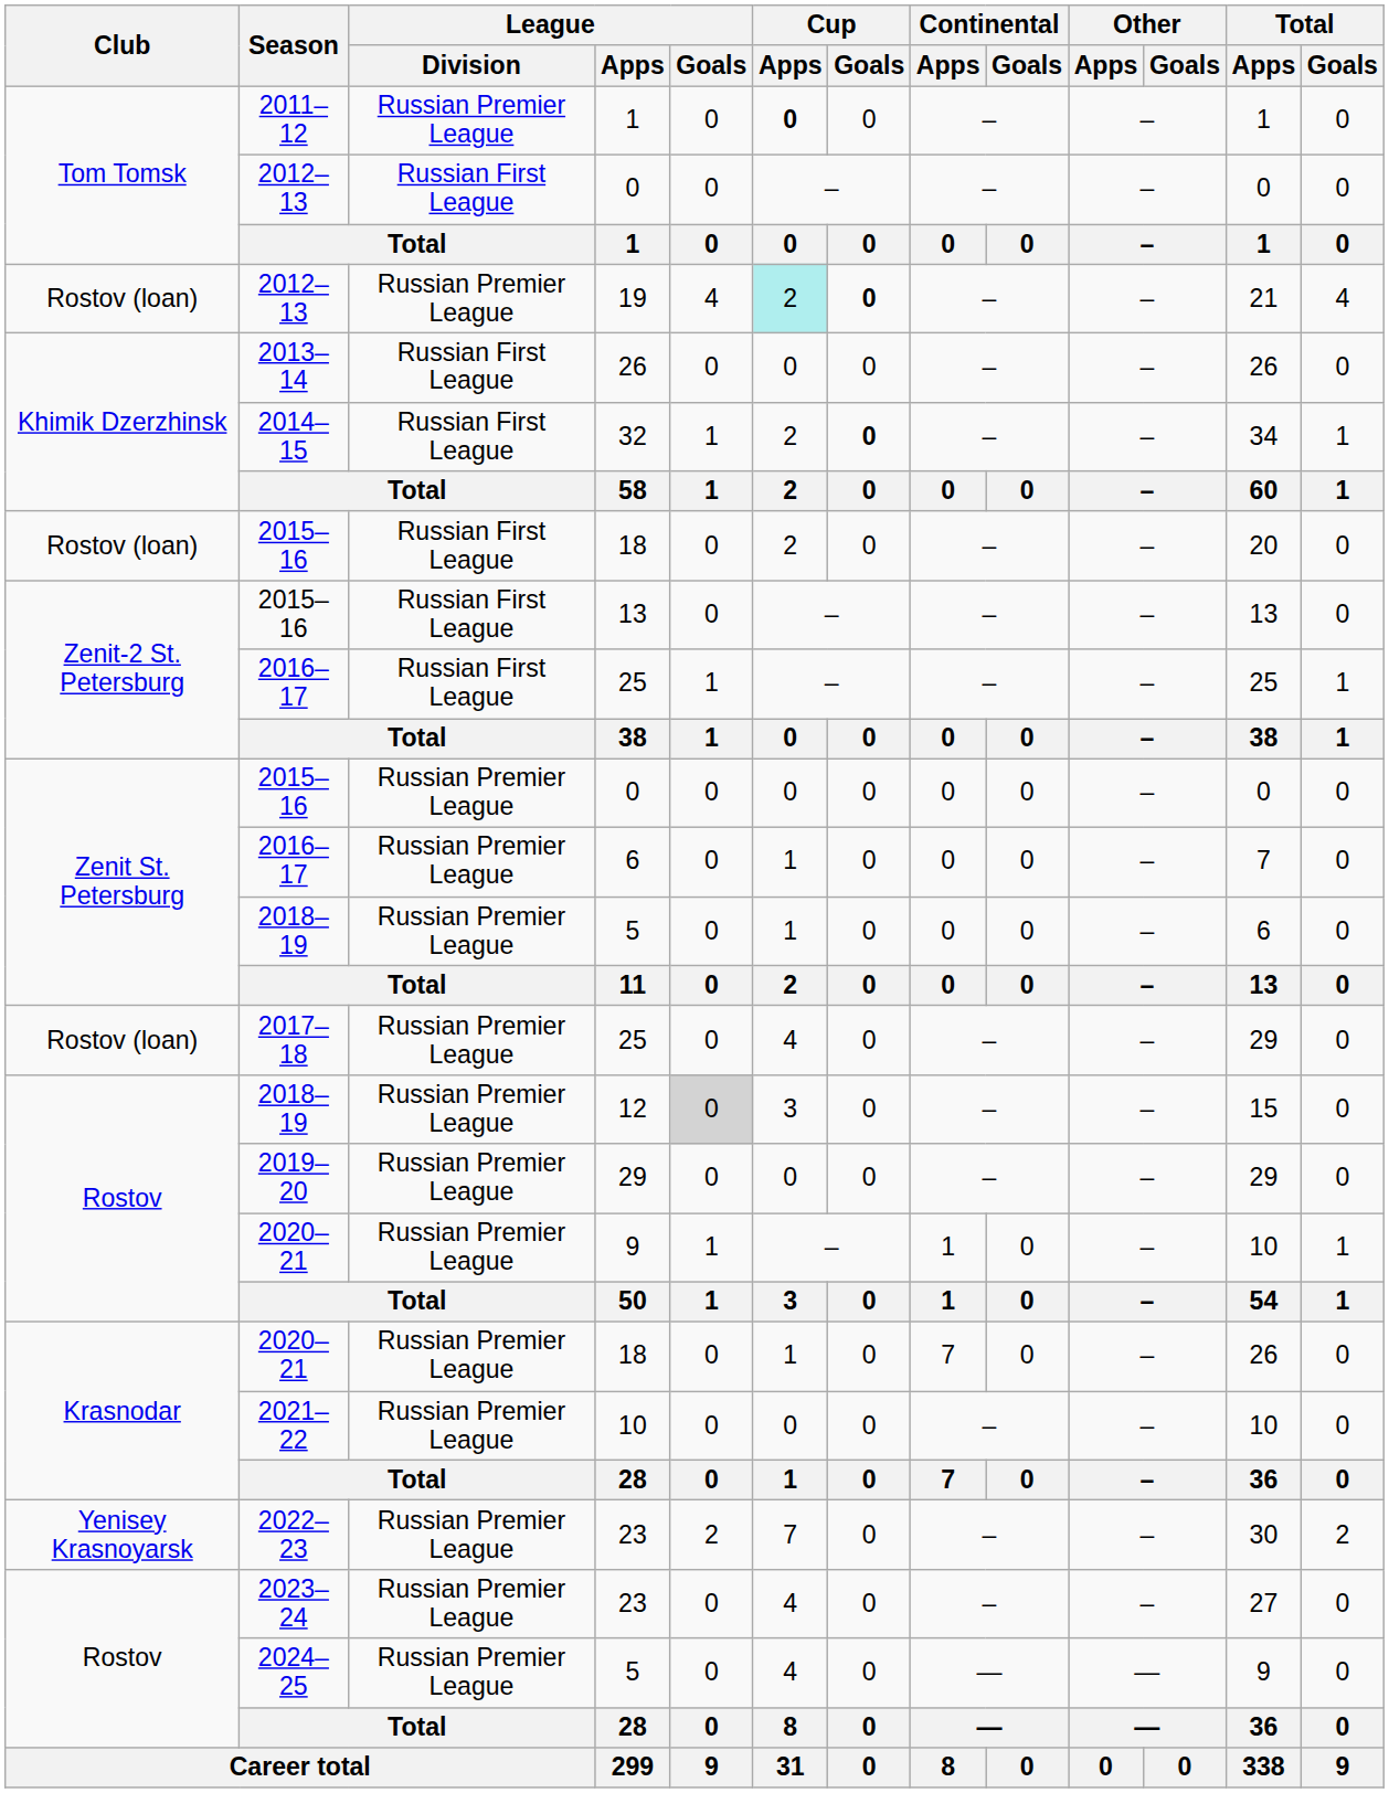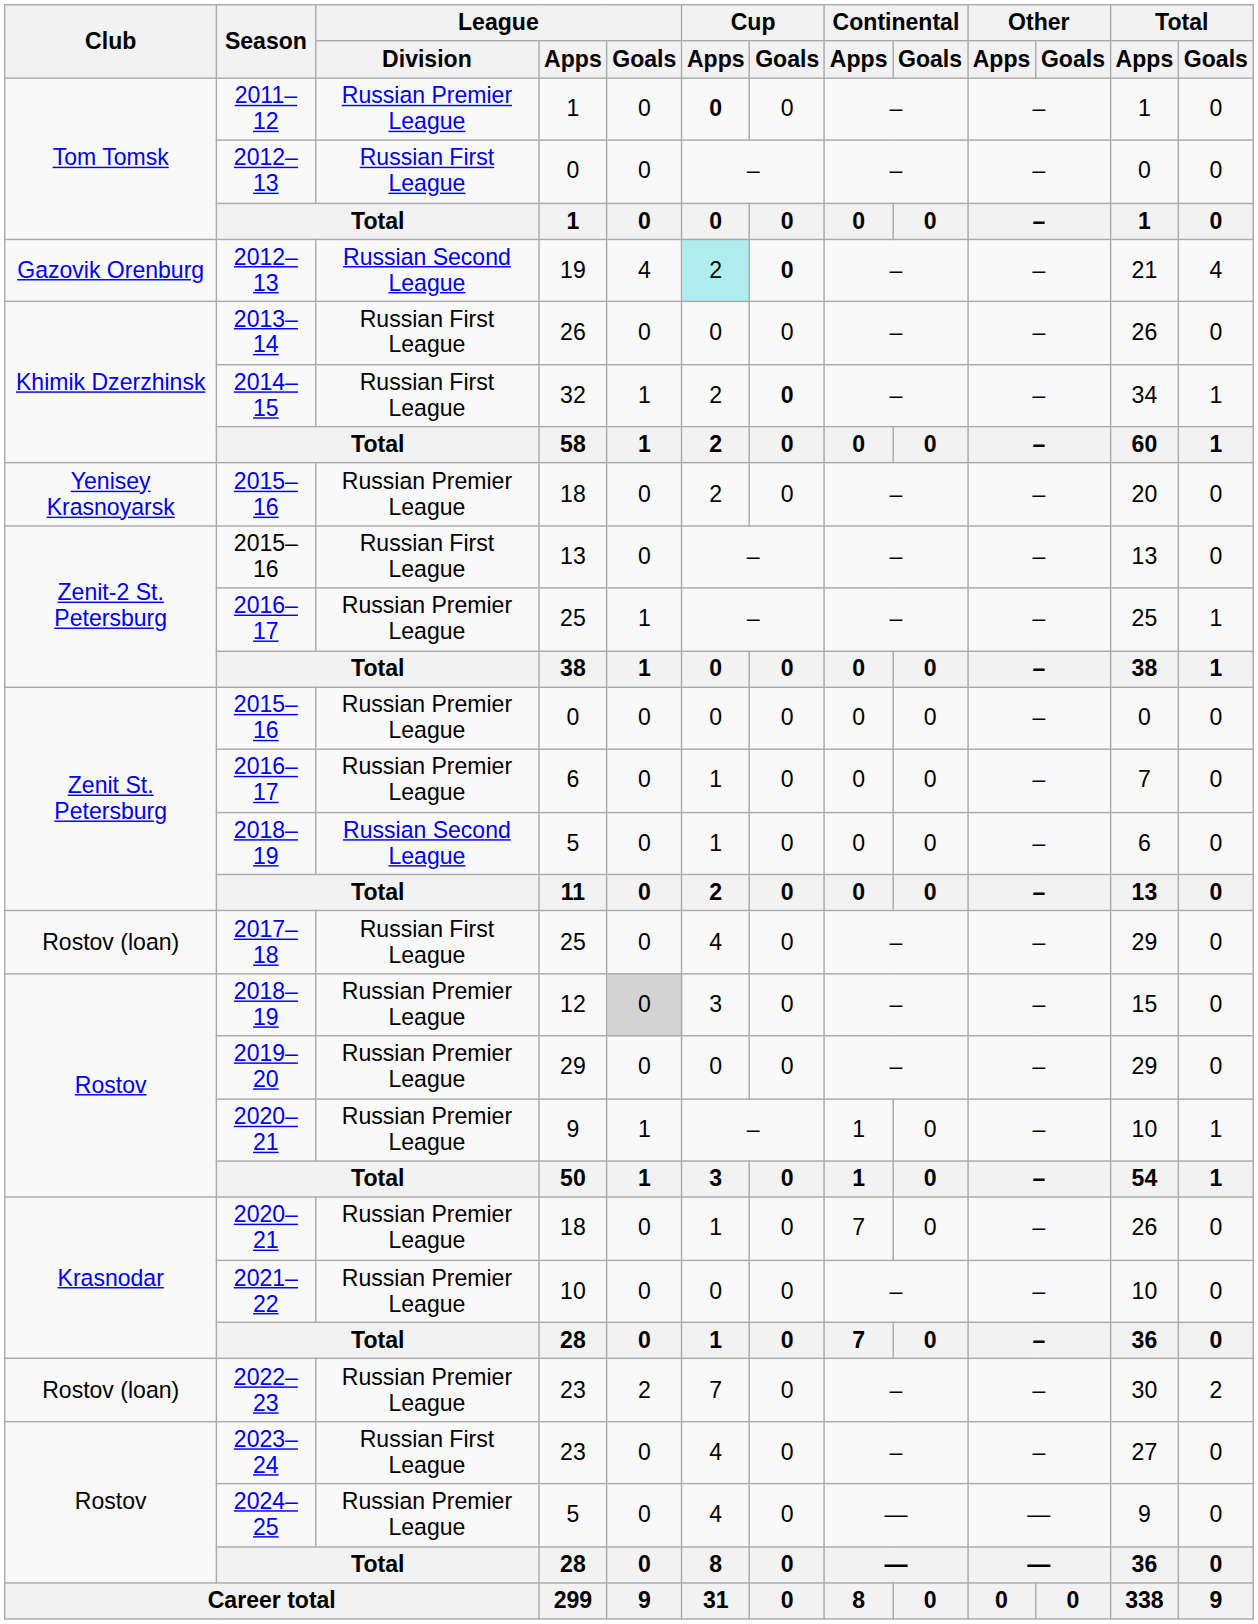19 | Club: Rostov (loan) -> Gazovik Orenburg
19 | League / Division: Russian Premier League -> Russian Second League
2015–16 / 18 | Club: Rostov (loan) -> Yenisey Krasnoyarsk
2015–16 / 18 | League / Division: Russian First League -> Russian Premier League
2016–17 / 25 | League / Division: Russian First League -> Russian Premier League
2018–19 / 5 | League / Division: Russian Premier League -> Russian Second League
2017–18 / 25 | League / Division: Russian Premier League -> Russian First League
2022–23 / 23 | Club: Yenisey Krasnoyarsk -> Rostov (loan)
2023–24 / 23 | League / Division: Russian Premier League -> Russian First League
